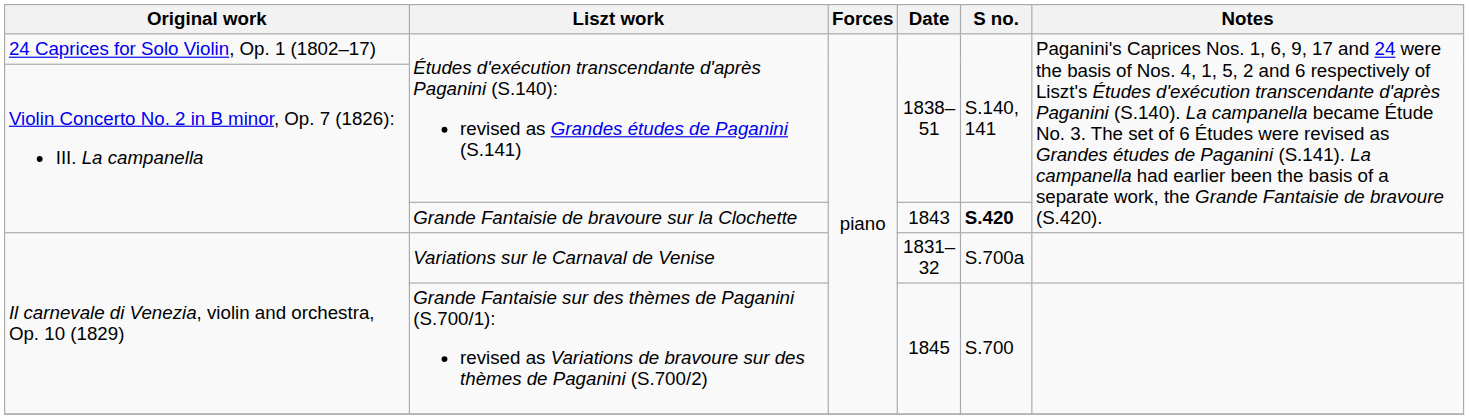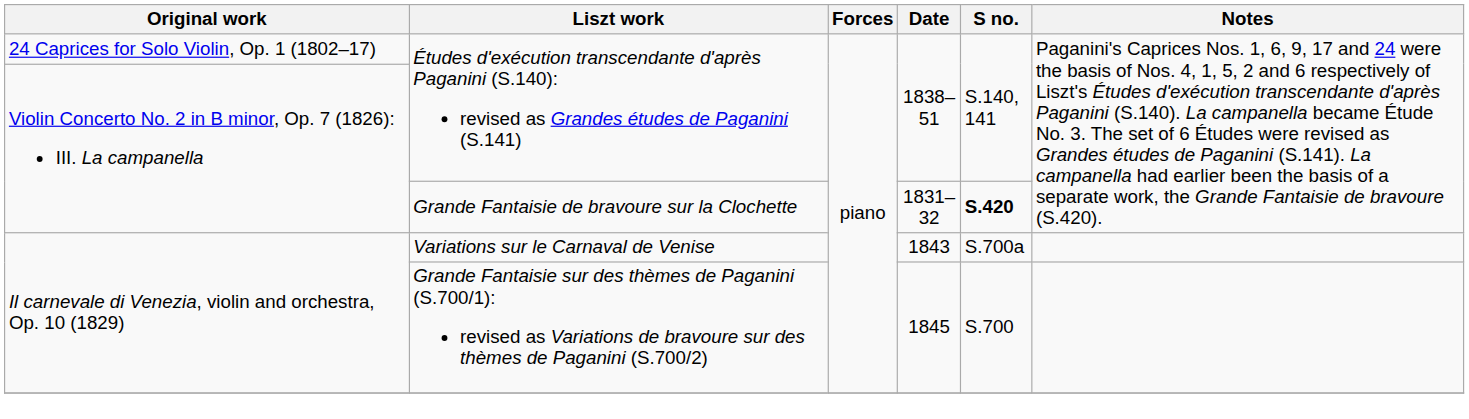Grande Fantaisie de bravoure sur la Clochette | Date: 1843 -> 1831–32
Variations sur le Carnaval de Venise | Date: 1831–32 -> 1843
